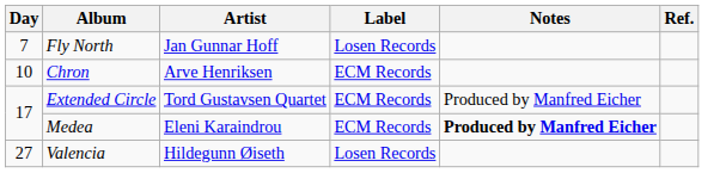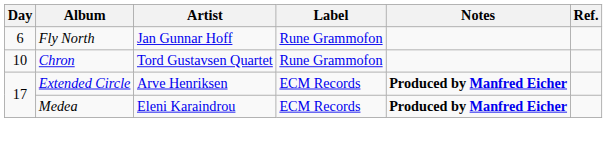Fly North | Day: 7 -> 6
Fly North | Label: Losen Records -> Rune Grammofon
Chron | Artist: Arve Henriksen -> Tord Gustavsen Quartet
Chron | Label: ECM Records -> Rune Grammofon
Extended Circle | Artist: Tord Gustavsen Quartet -> Arve Henriksen
Extended Circle | Notes: normal -> bold
- row: 27 | Valencia | Hildegunn Øiseth | Losen Records
